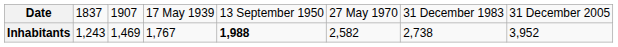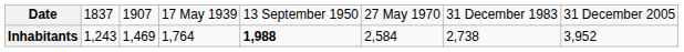Inhabitants | column 4: 1,767 -> 1,764
Inhabitants | column 6: 2,582 -> 2,584
